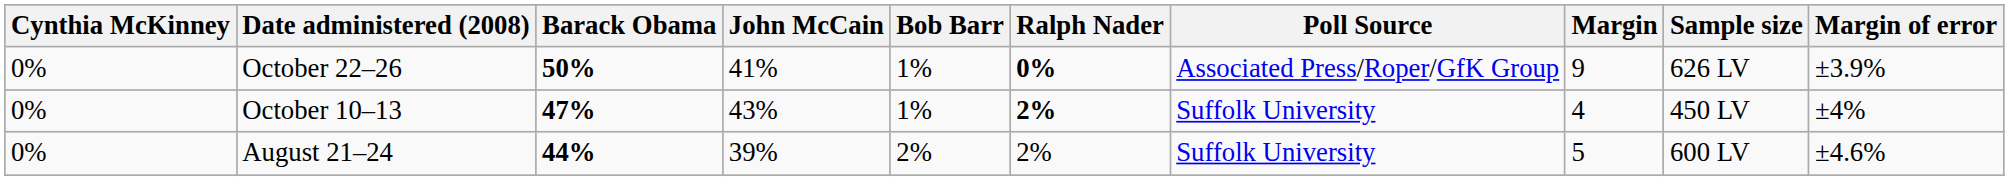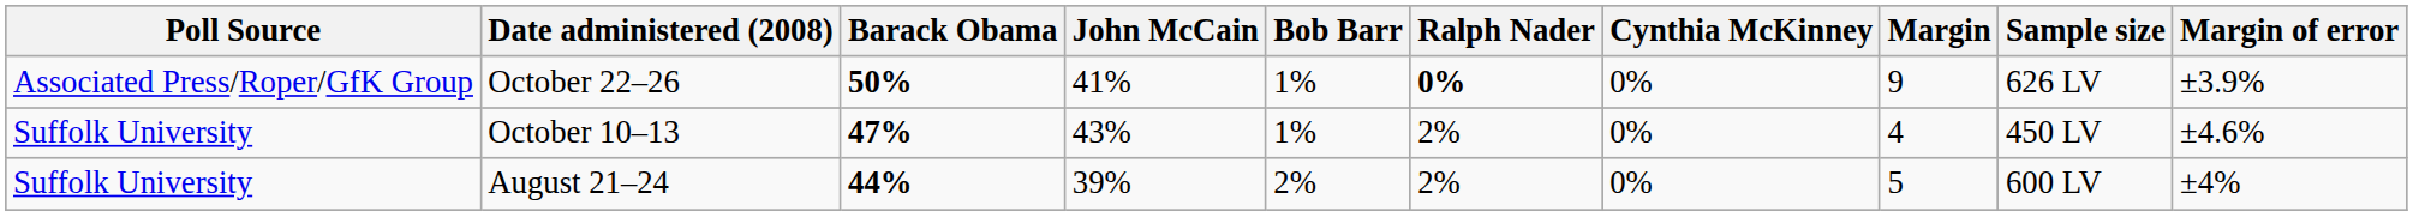columns swapped: Poll Source <-> Cynthia McKinney
October 10–13 | Ralph Nader: bold -> normal
October 10–13 | Margin of error: ±4% -> ±4.6%
August 21–24 | Margin of error: ±4.6% -> ±4%
